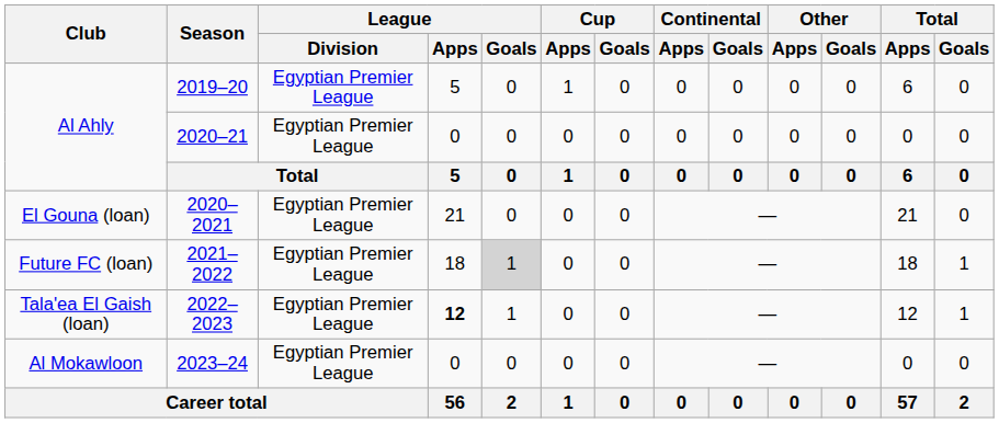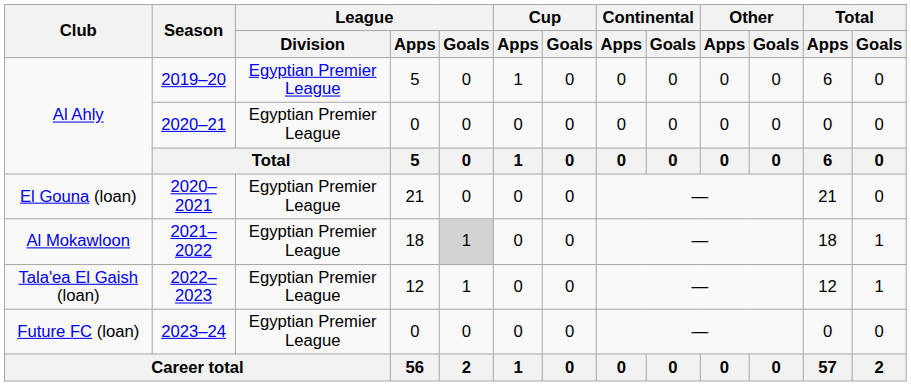2021–2022 | Club: Future FC (loan) -> Al Mokawloon
2022–2023 | League / Apps: bold -> normal
2023–24 | Club: Al Mokawloon -> Future FC (loan)
